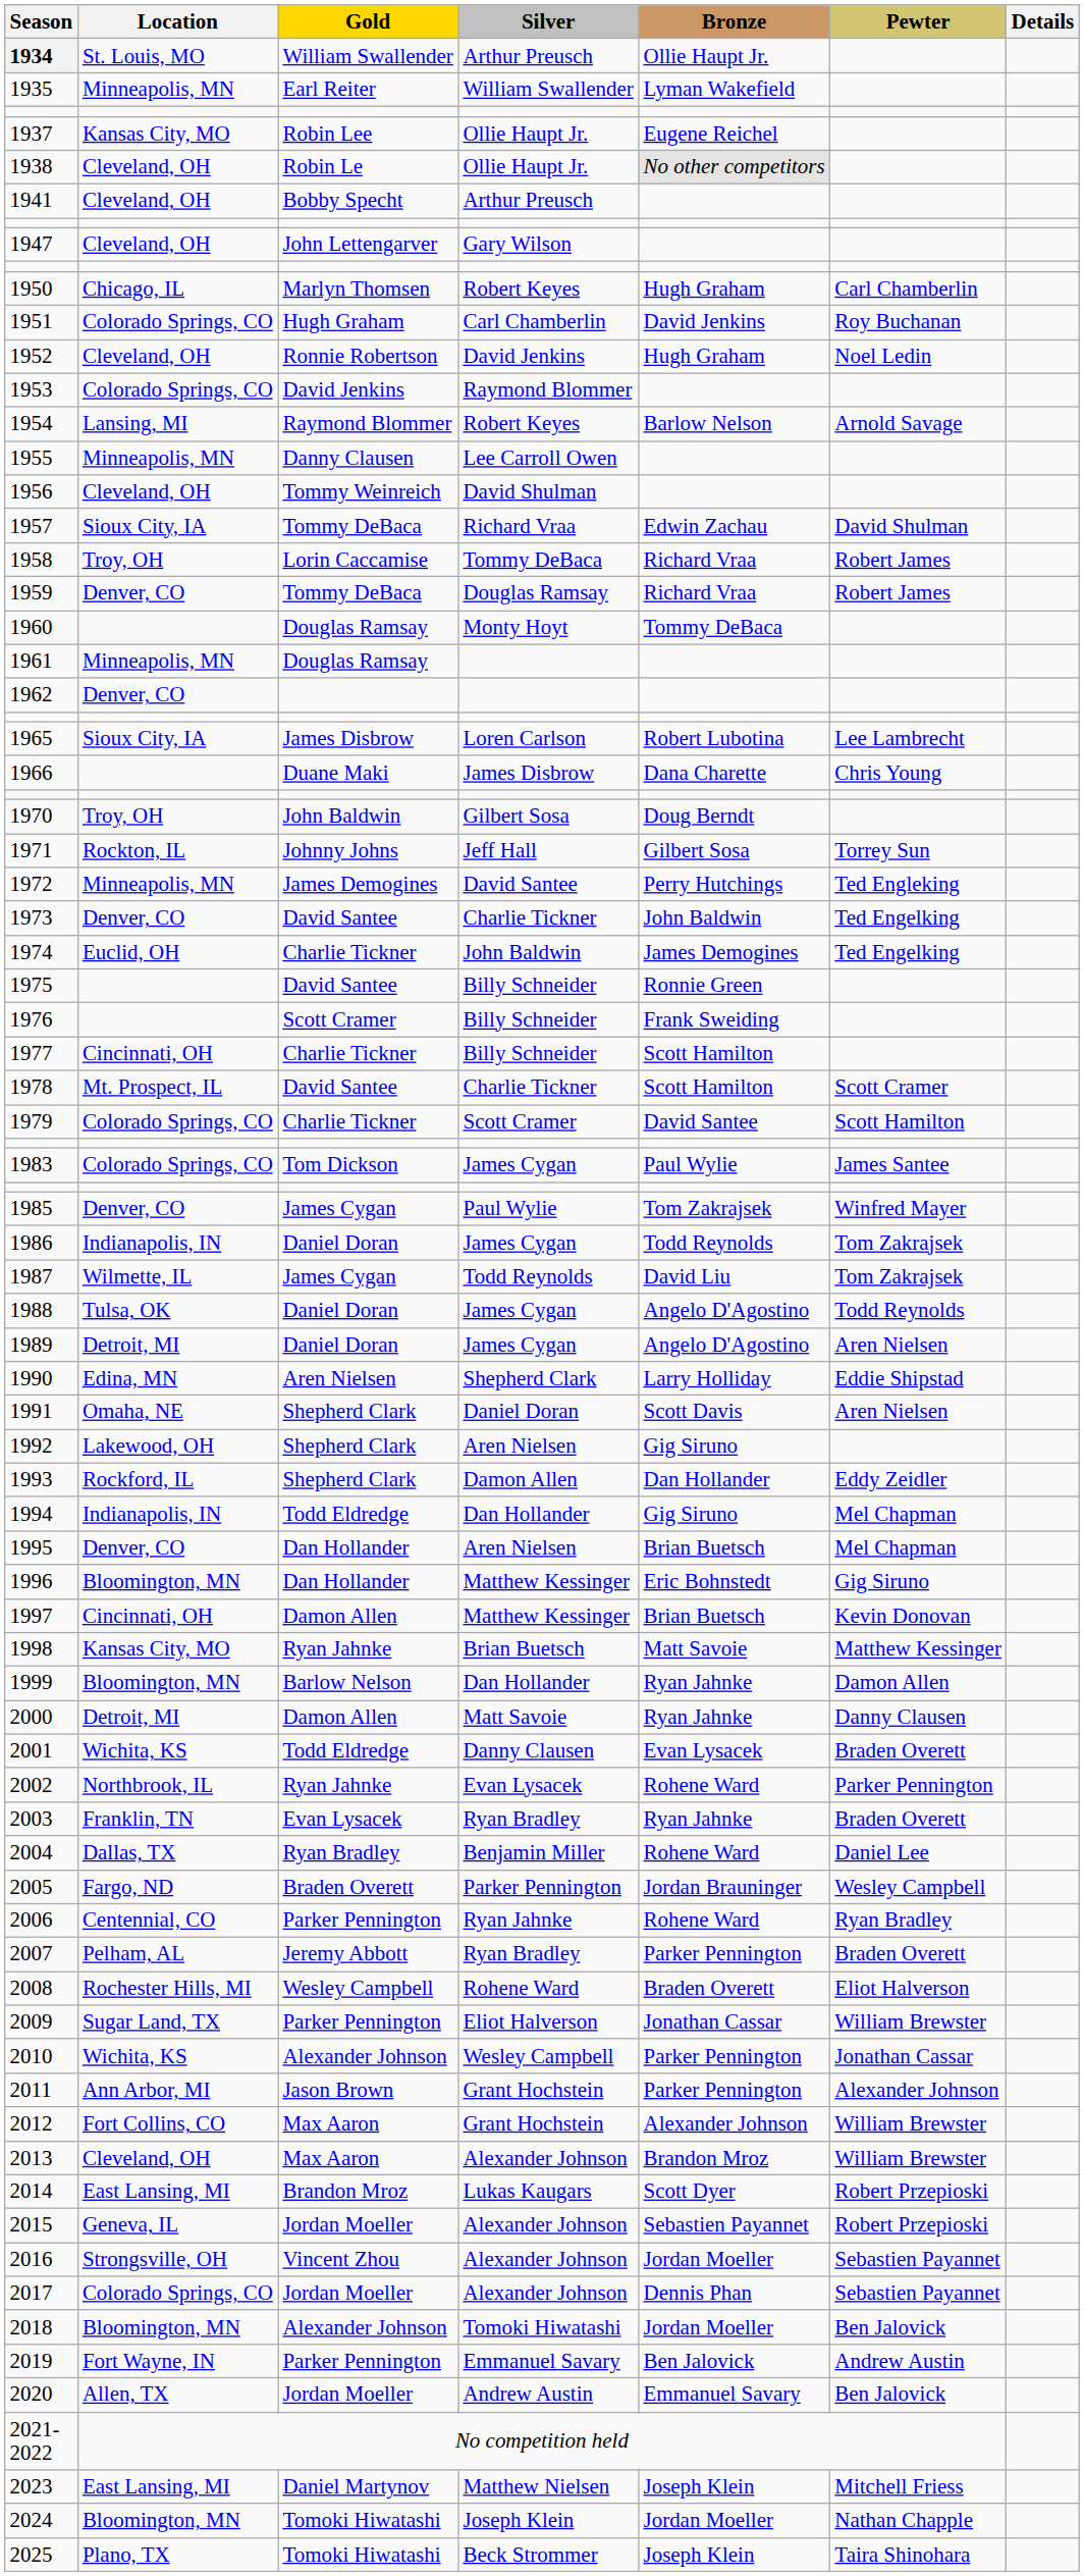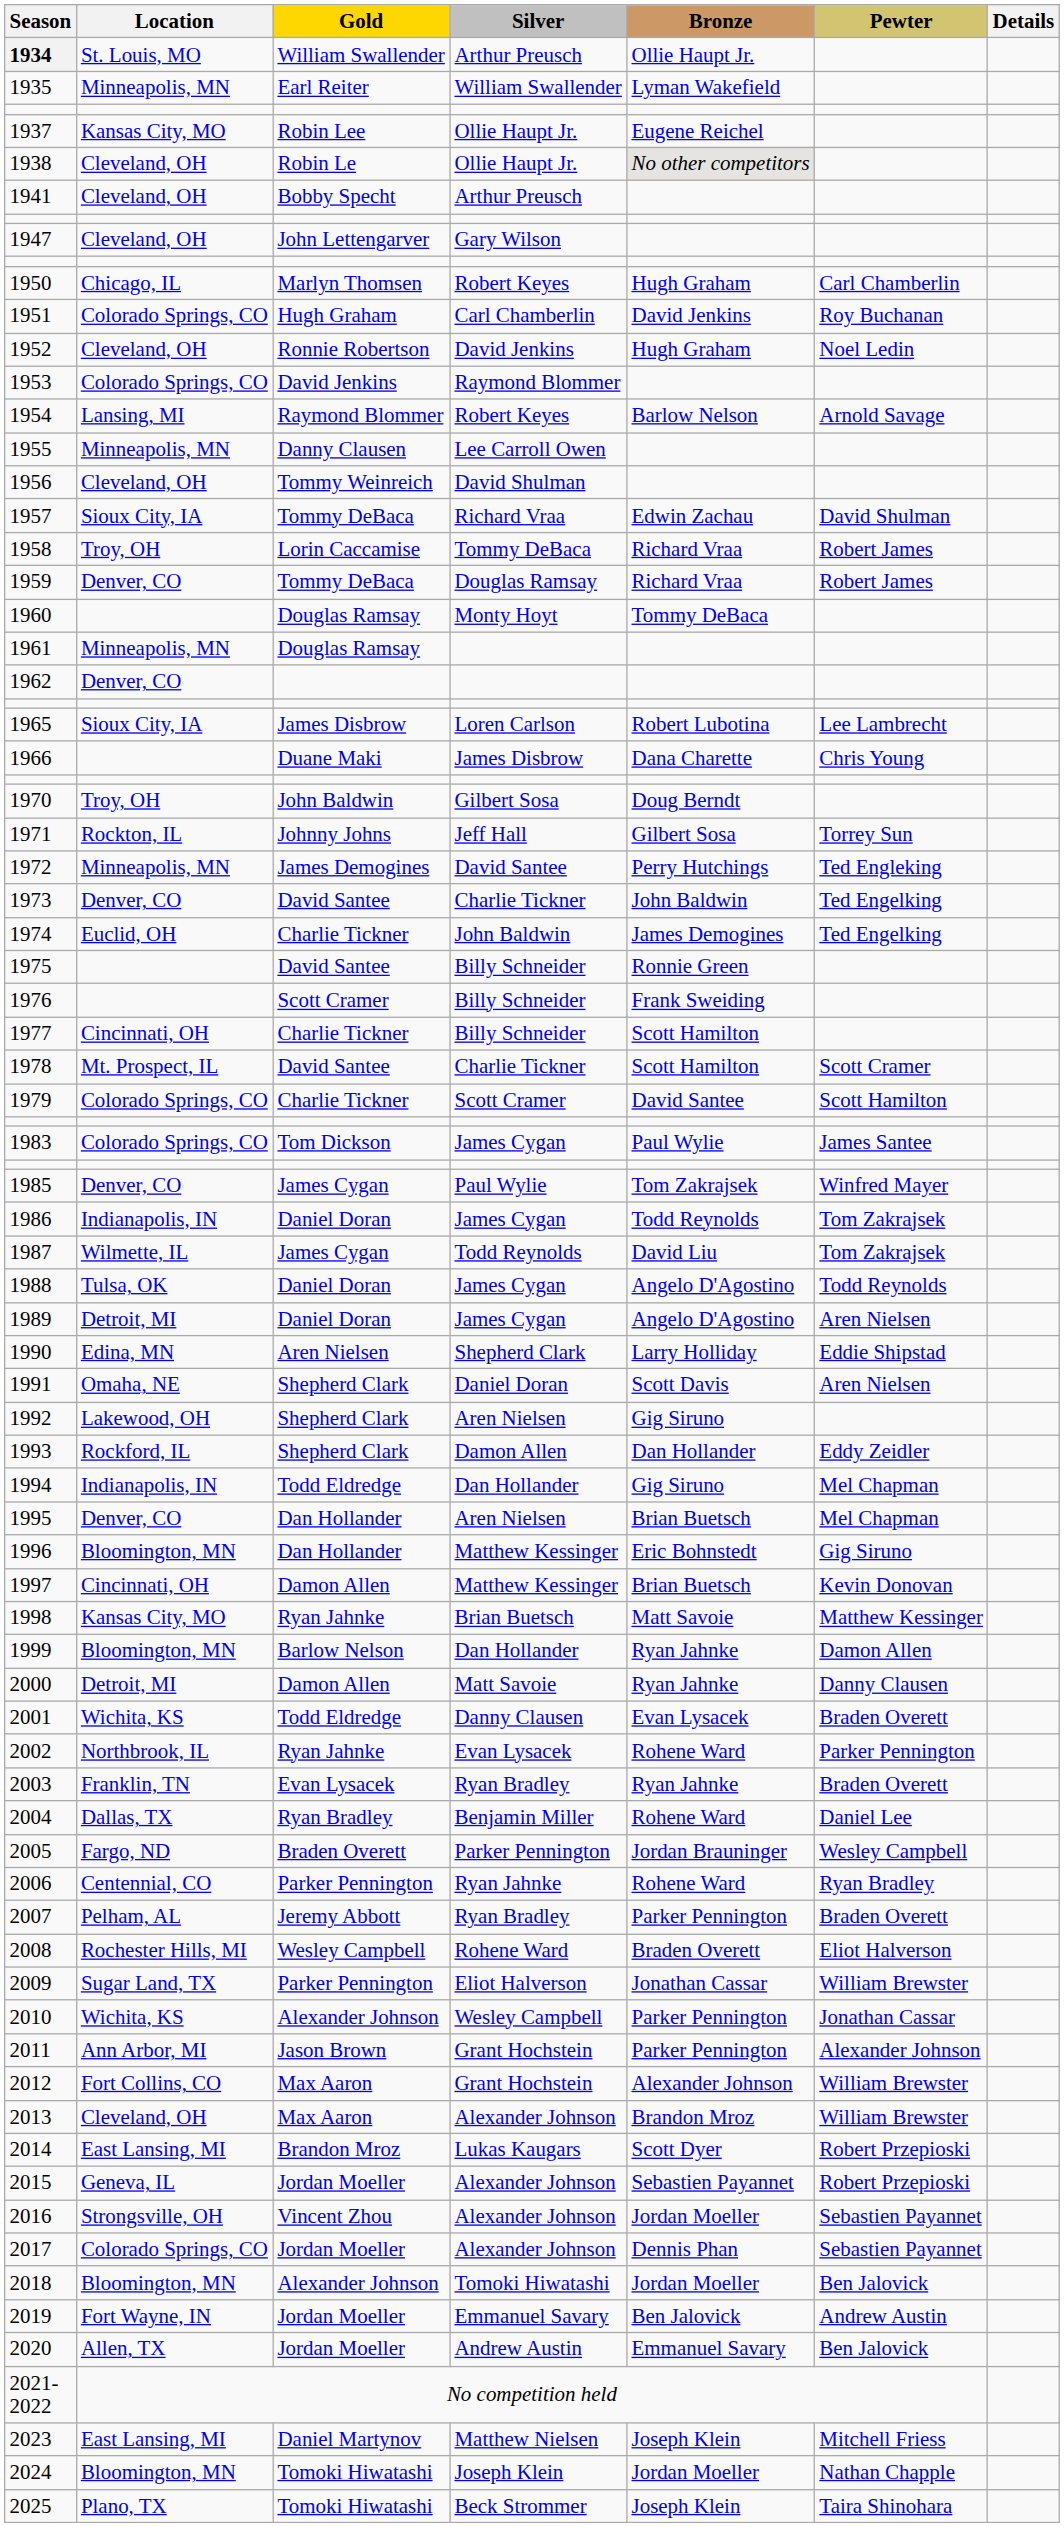2019 | Gold: Parker Pennington -> Jordan Moeller
